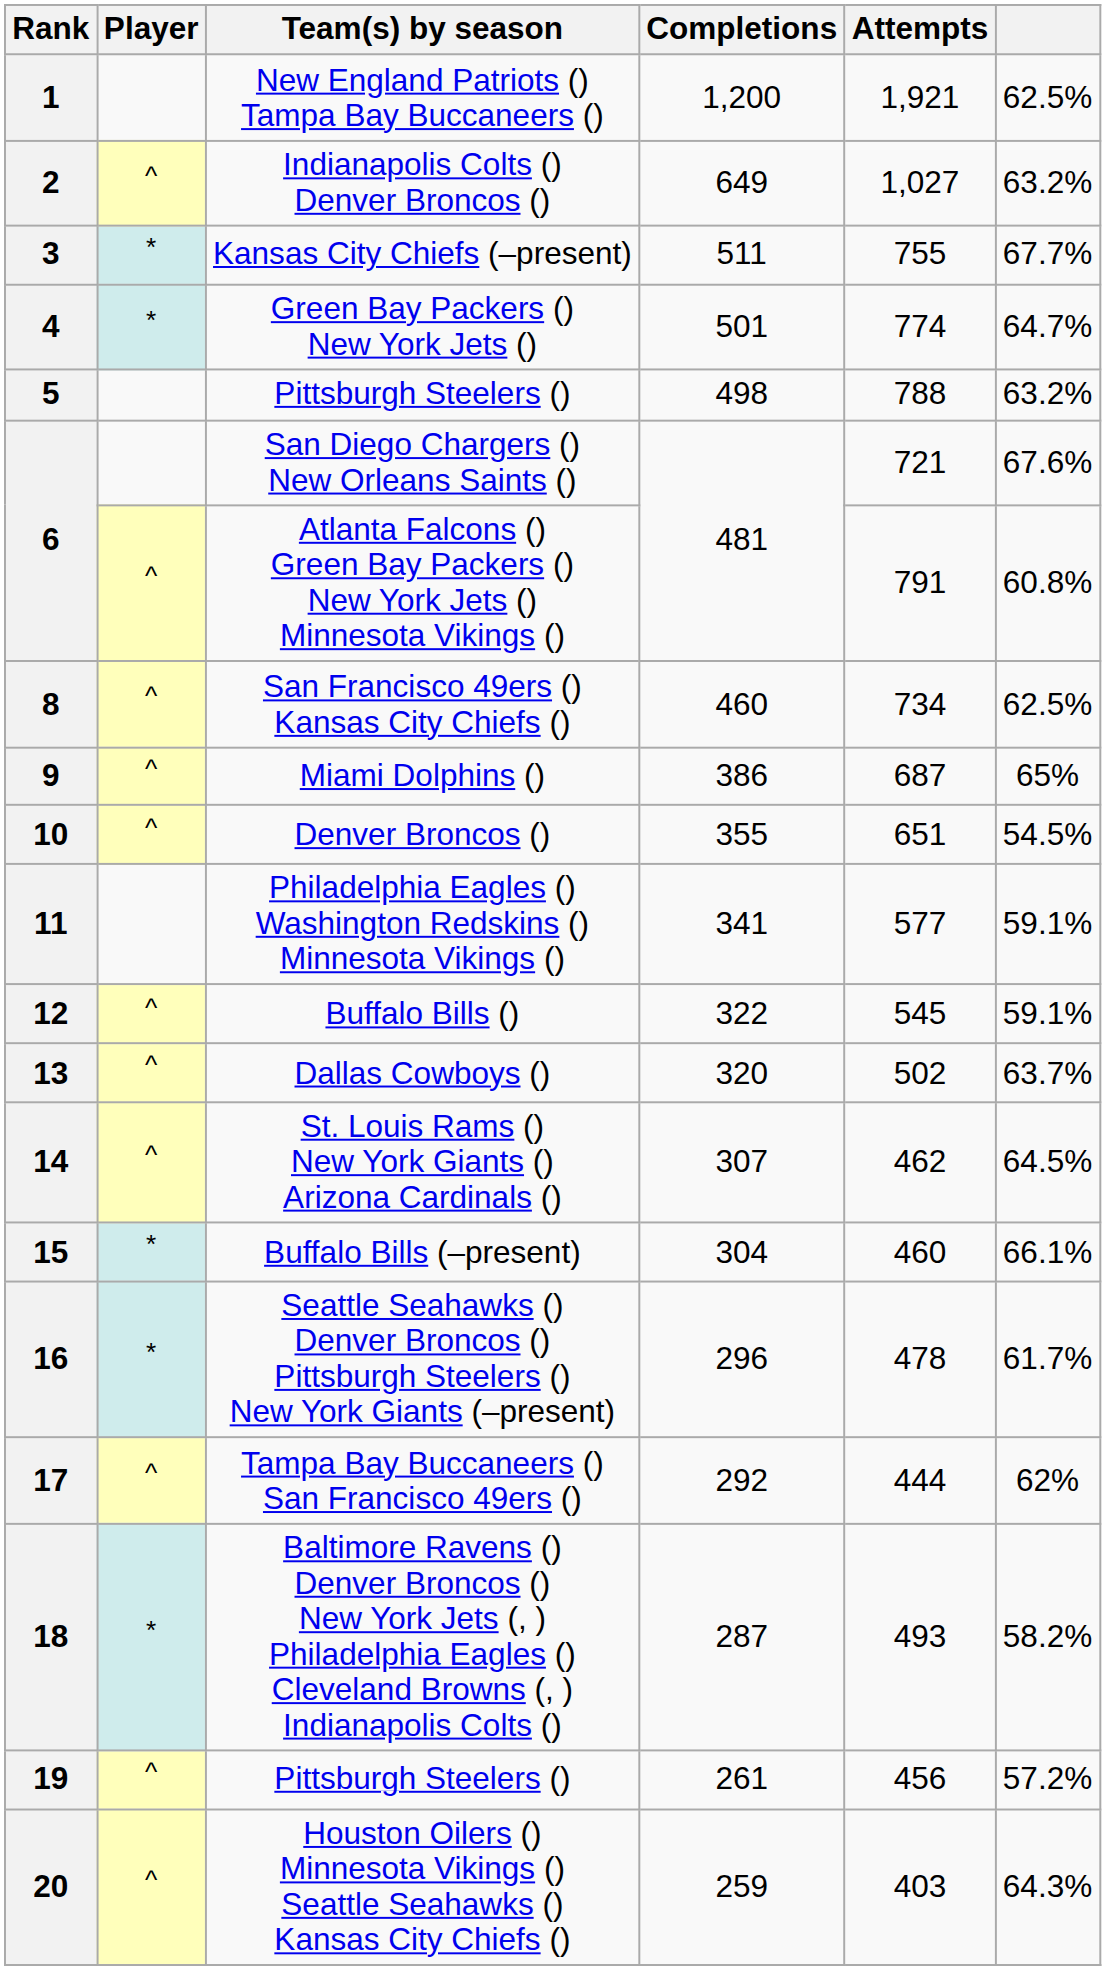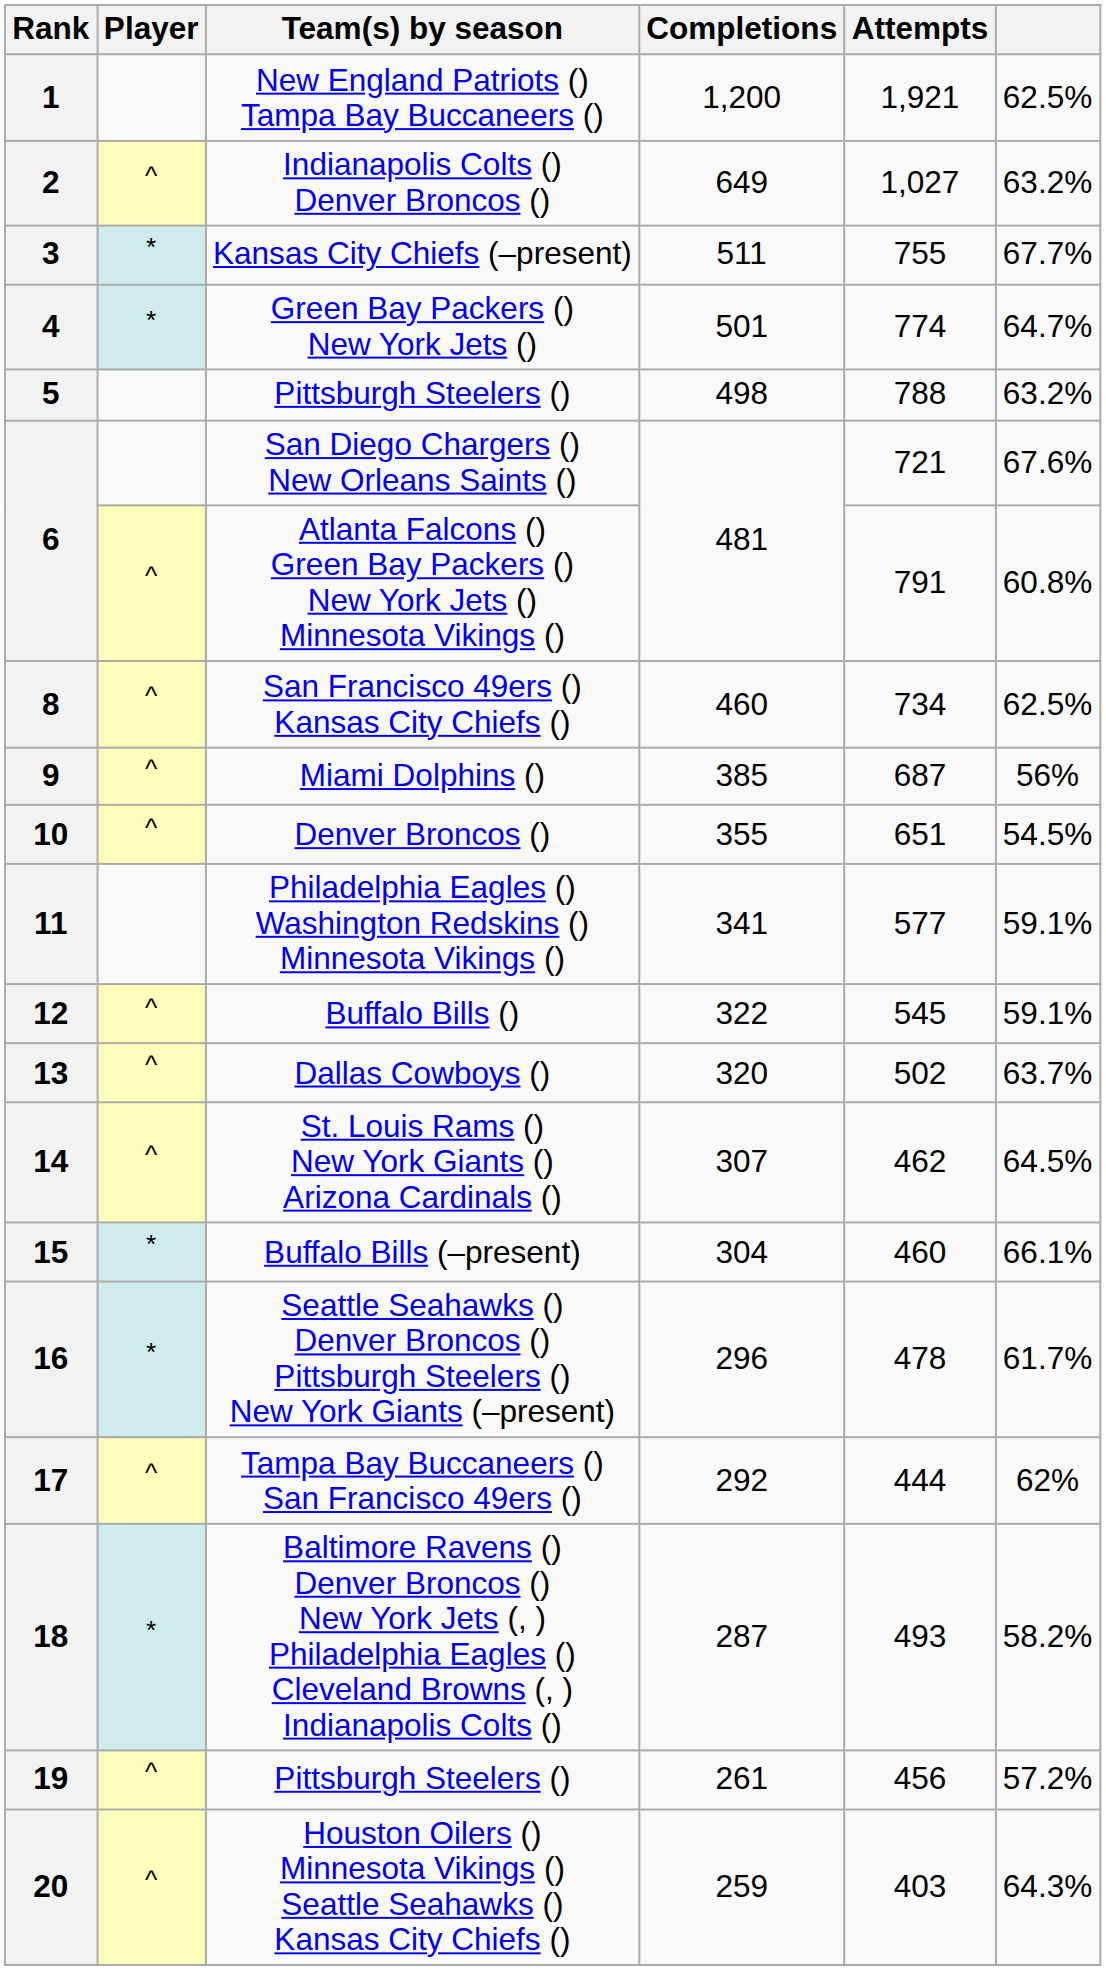9 | Completions: 386 -> 385
9 | column 6: 65% -> 56%
